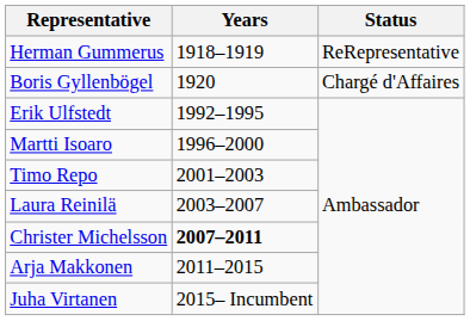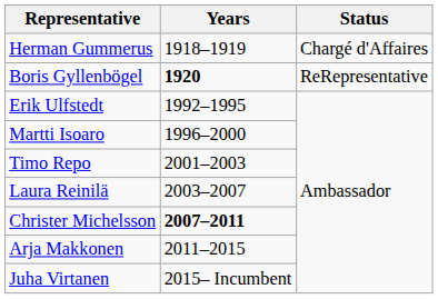Herman Gummerus | Status: ReRepresentative -> Chargé d'Affaires
Boris Gyllenbögel | Years: normal -> bold
Boris Gyllenbögel | Status: Chargé d'Affaires -> ReRepresentative
